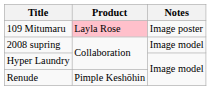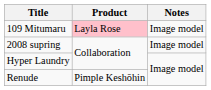109 Mitumaru | Notes: Image poster -> Image model
